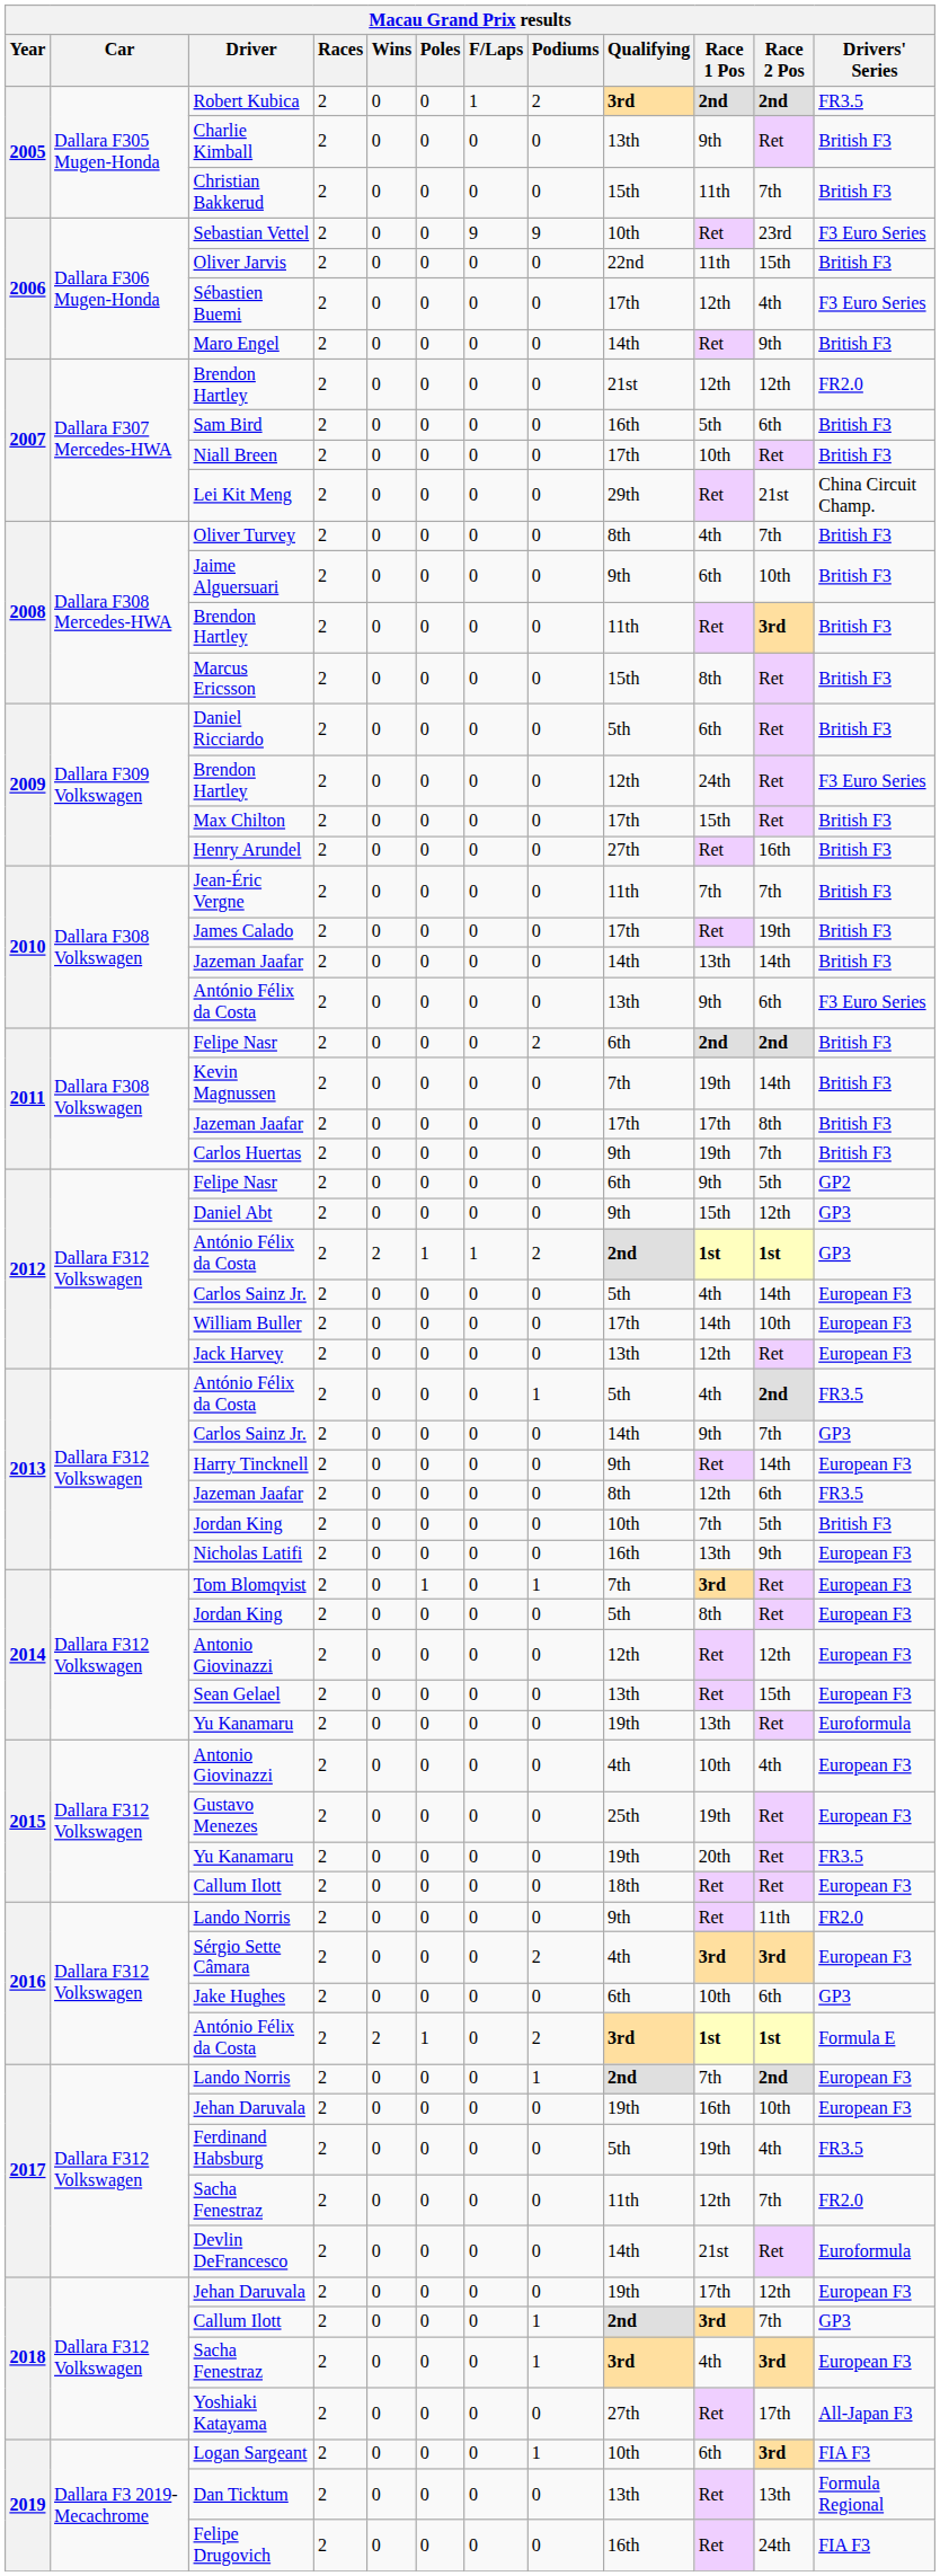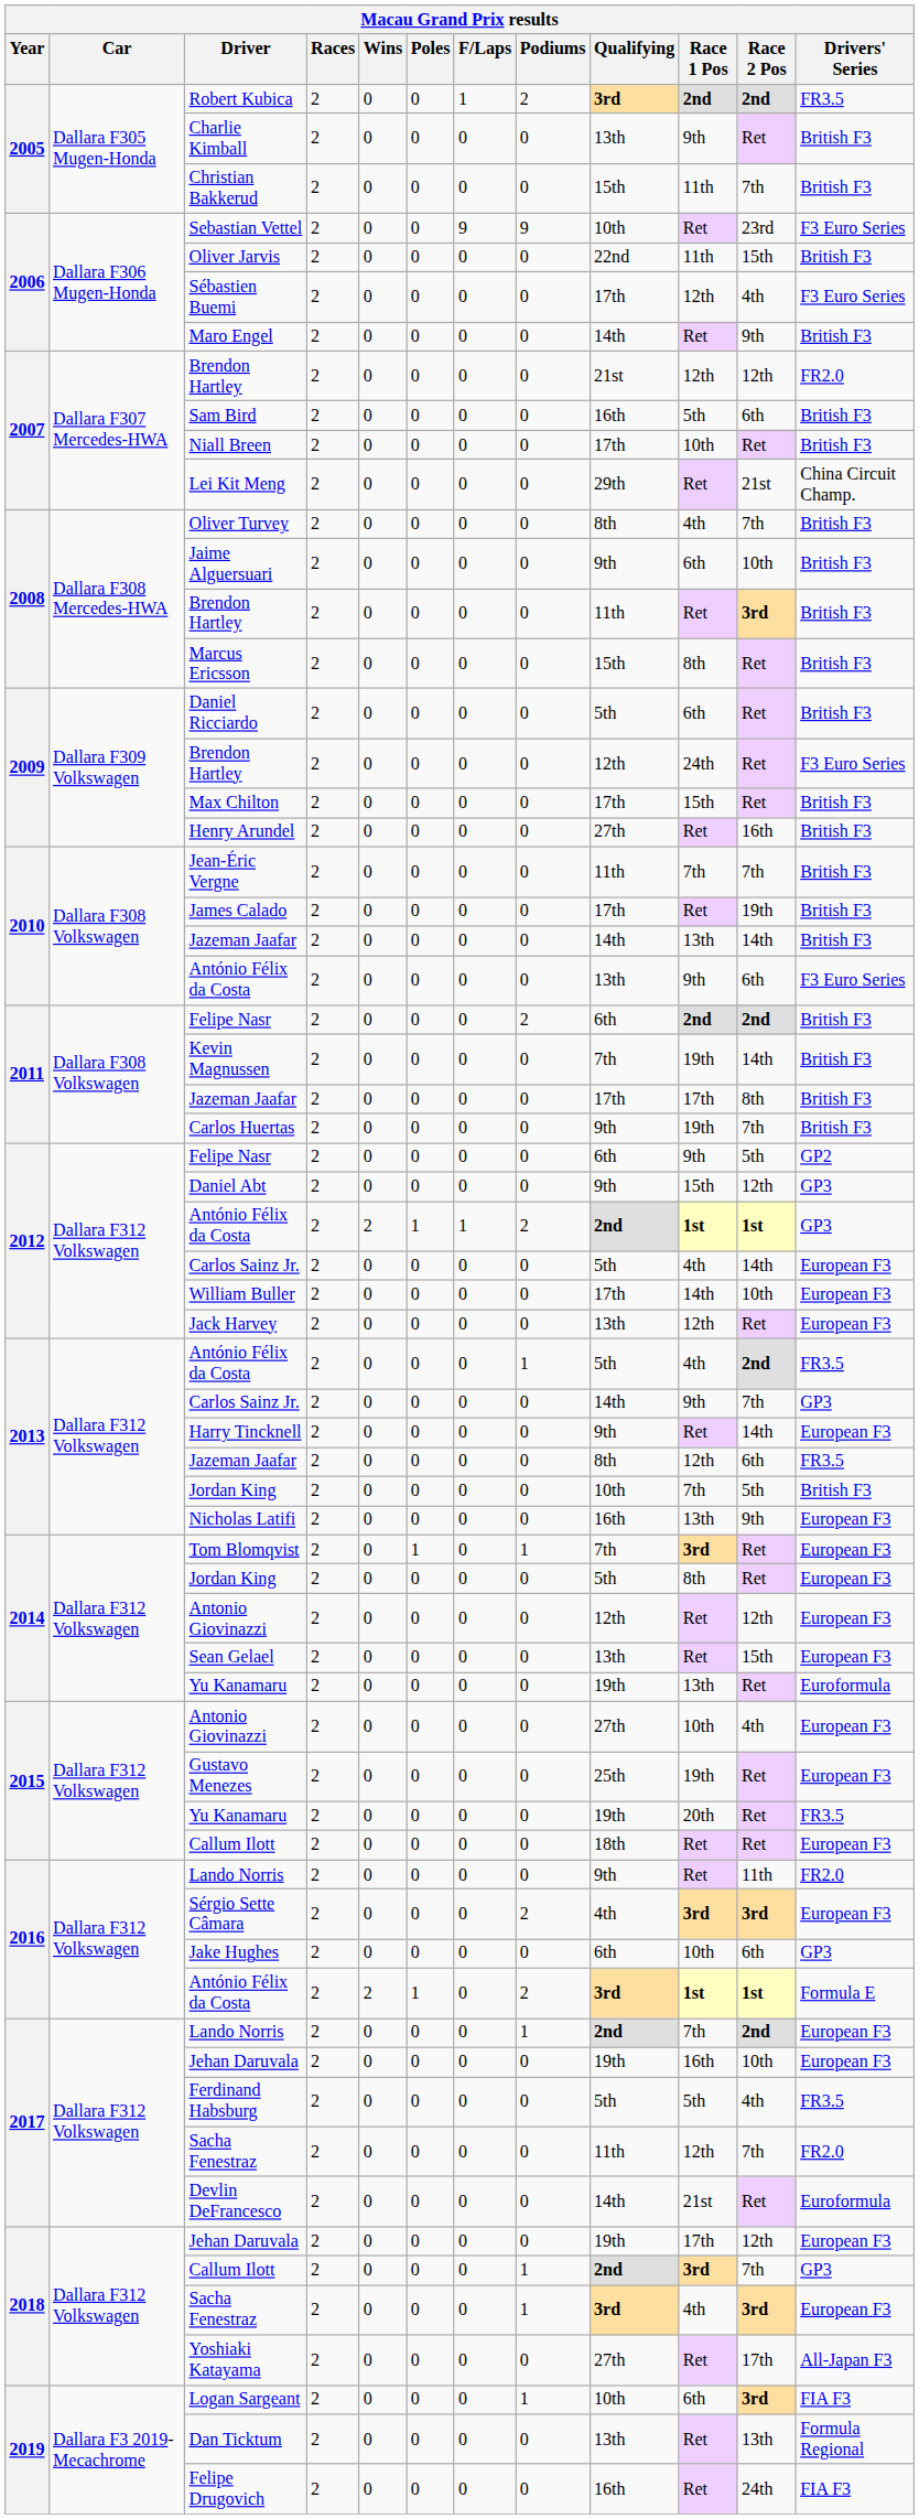2015 / Antonio Giovinazzi | Qualifying: 4th -> 27th
Ferdinand Habsburg | Race 1 Pos: 19th -> 5th
